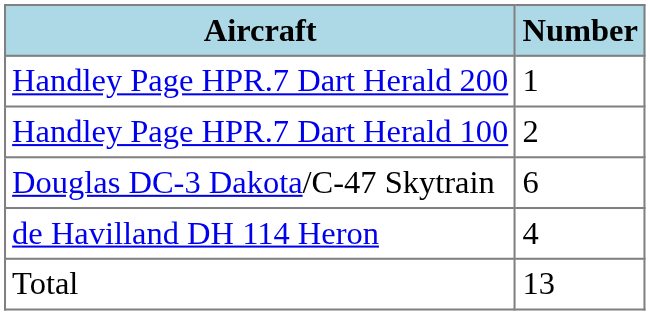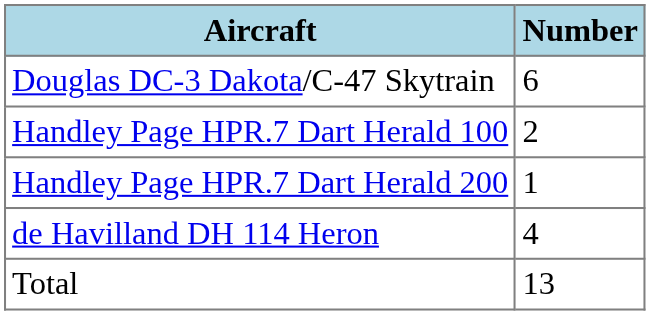rows swapped: Handley Page HPR.7 Dart Herald 200 <-> Douglas DC-3 Dakota/C-47 Skytrain
